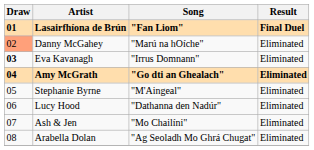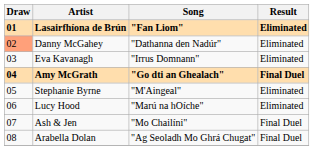Lasairfhíona de Brún | Result: Final Duel -> Eliminated
Danny McGahey | Song: "Marú na hOíche" -> "Dathanna den Nadúr"
Eva Kavanagh | Draw: bold -> normal
Amy McGrath | Result: Eliminated -> Final Duel
Lucy Hood | Song: "Dathanna den Nadúr" -> "Marú na hOíche"
Ash & Jen | Result: Eliminated -> Final Duel
Arabella Dolan | Result: Eliminated -> Final Duel
